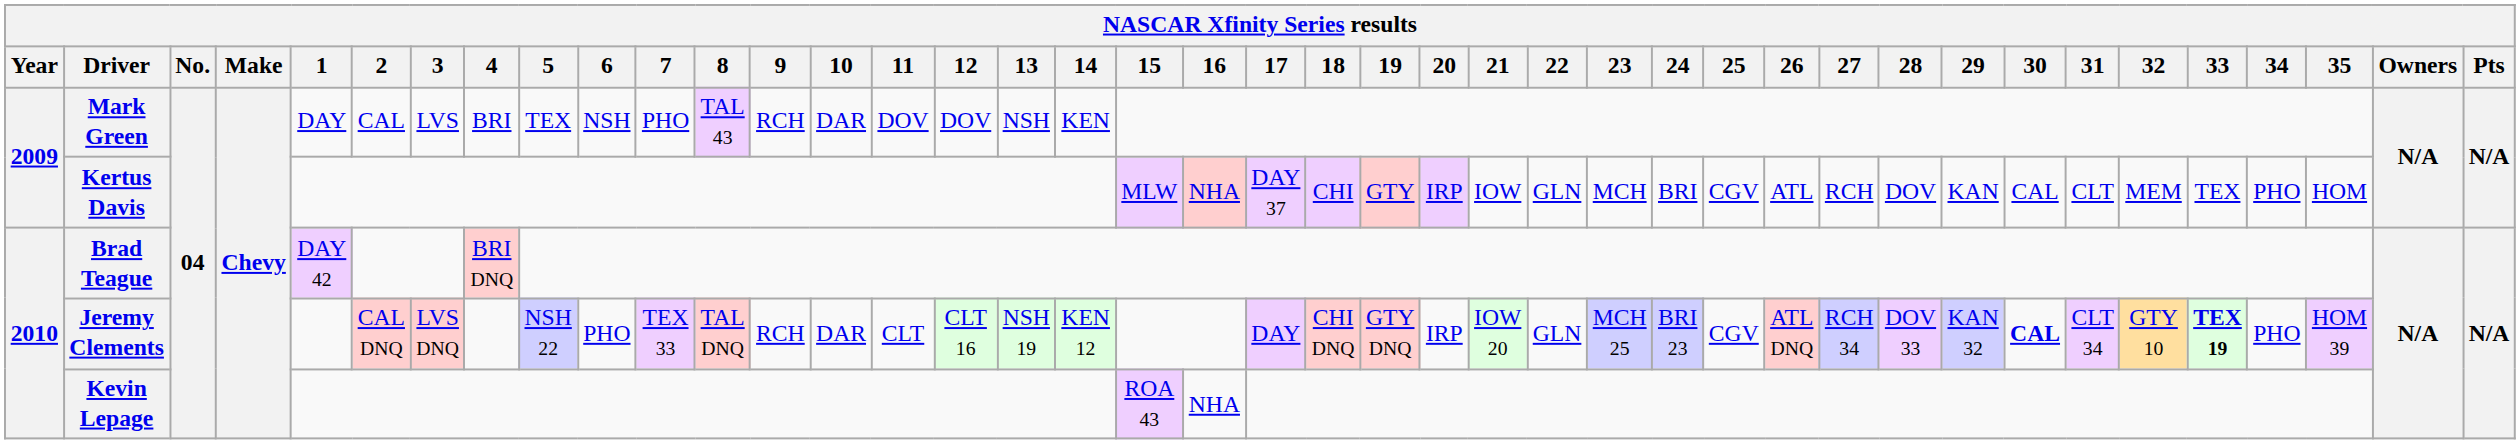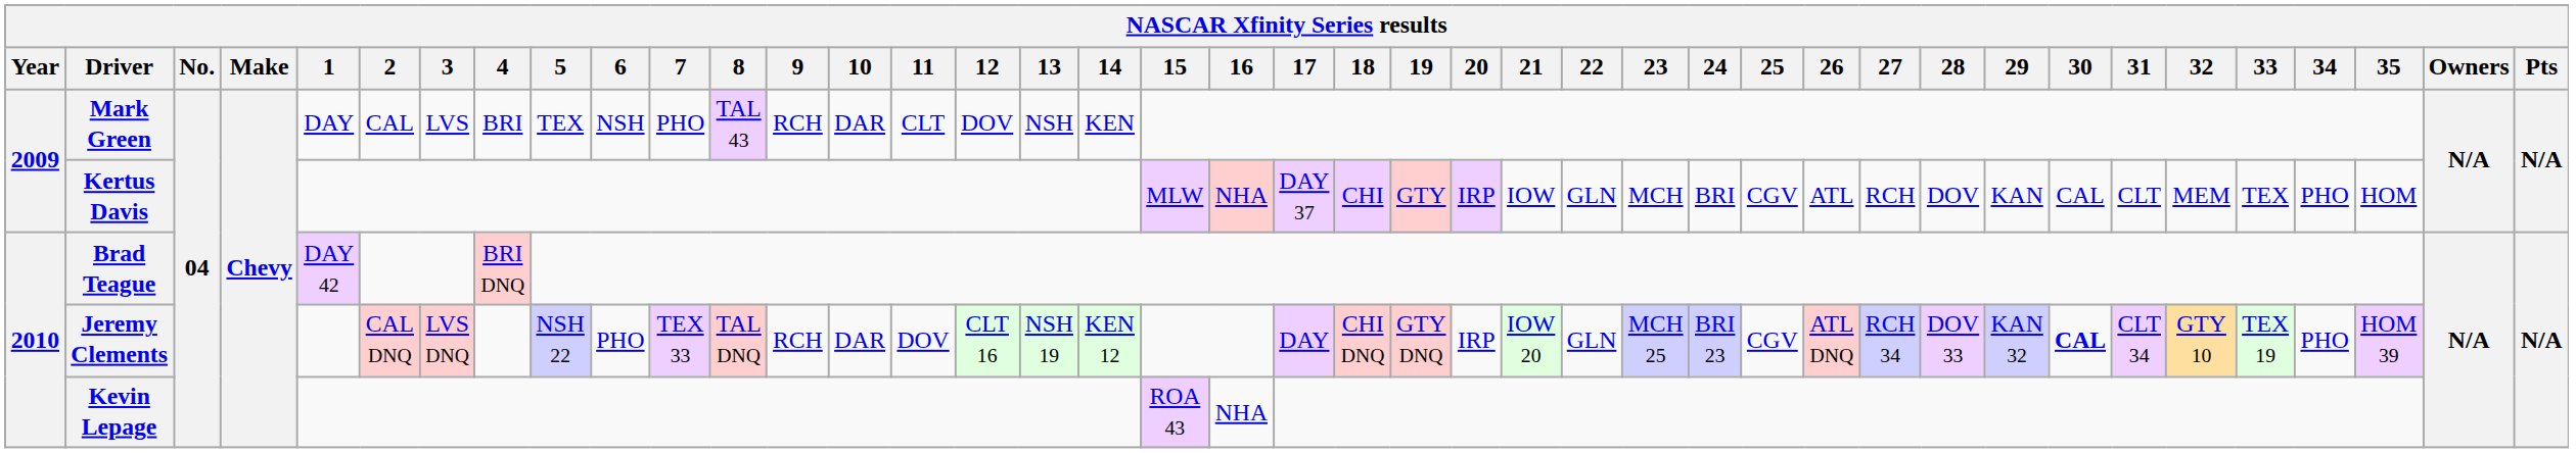Mark Green | 11: DOV -> CLT
Jeremy Clements | 11: CLT -> DOV
Jeremy Clements | 33: bold -> normal
